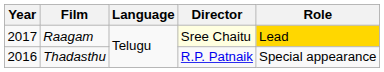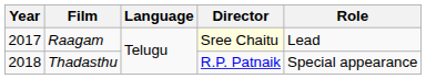Raagam | Role: gold background -> no background
Thadasthu | Year: 2016 -> 2018
